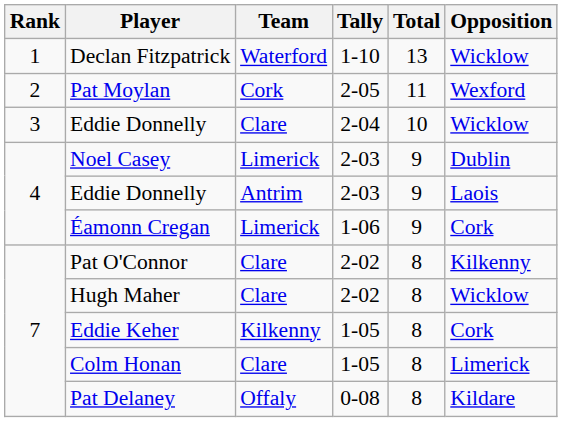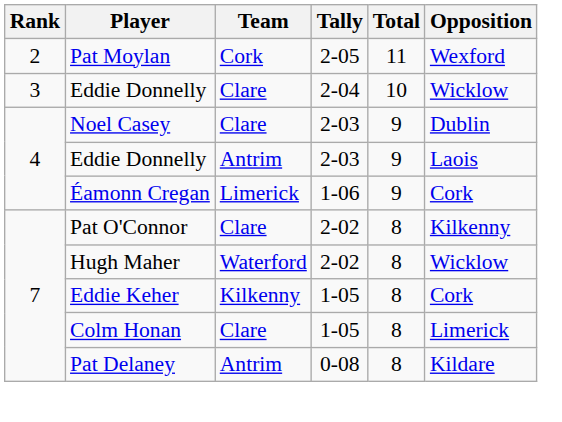- row: 1 | Declan Fitzpatrick | Waterford | 1-10 | 13 | Wicklow
Noel Casey | Team: Limerick -> Clare
Hugh Maher | Team: Clare -> Waterford
Pat Delaney | Team: Offaly -> Antrim
